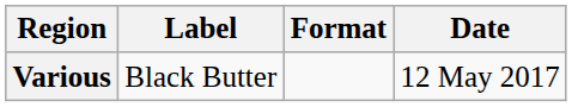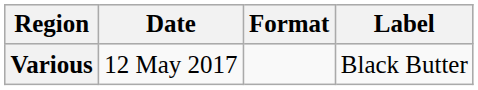columns swapped: Date <-> Label
